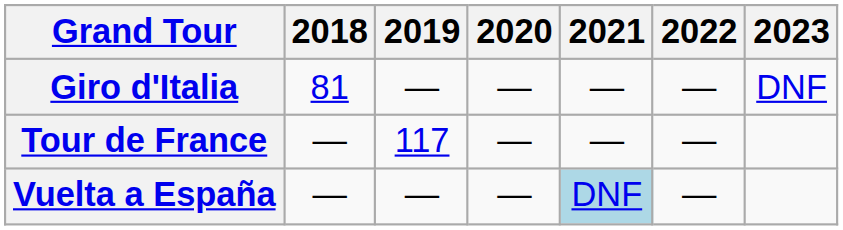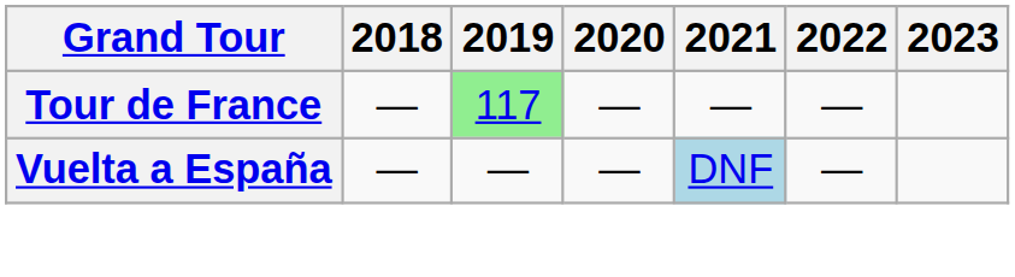- row: Giro d'Italia | 81 | — | — | — | — | DNF
Tour de France | 2019: no background -> lightgreen background
